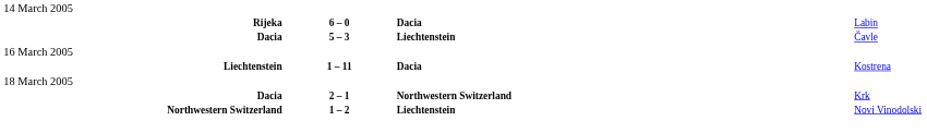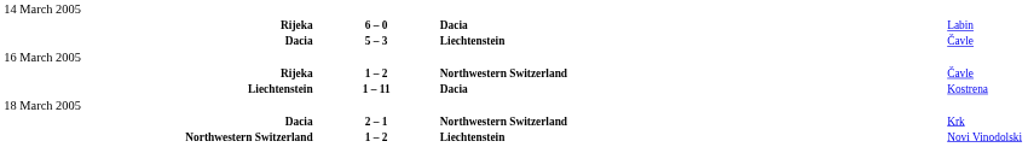+ row: Rijeka | 1 – 2 | Northwestern Switzerland | Čavle
